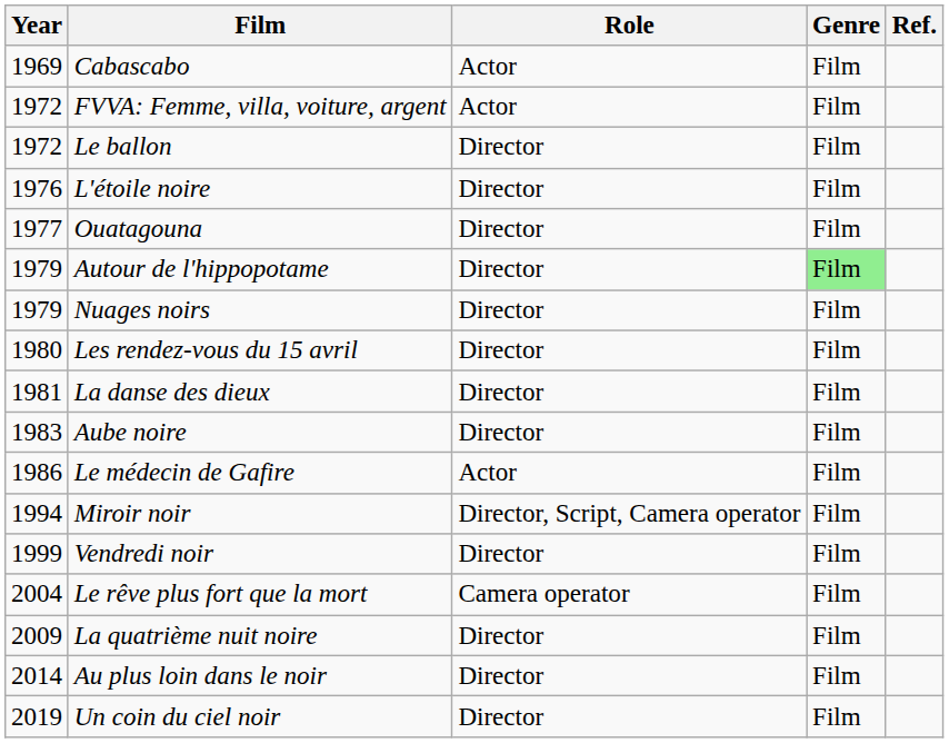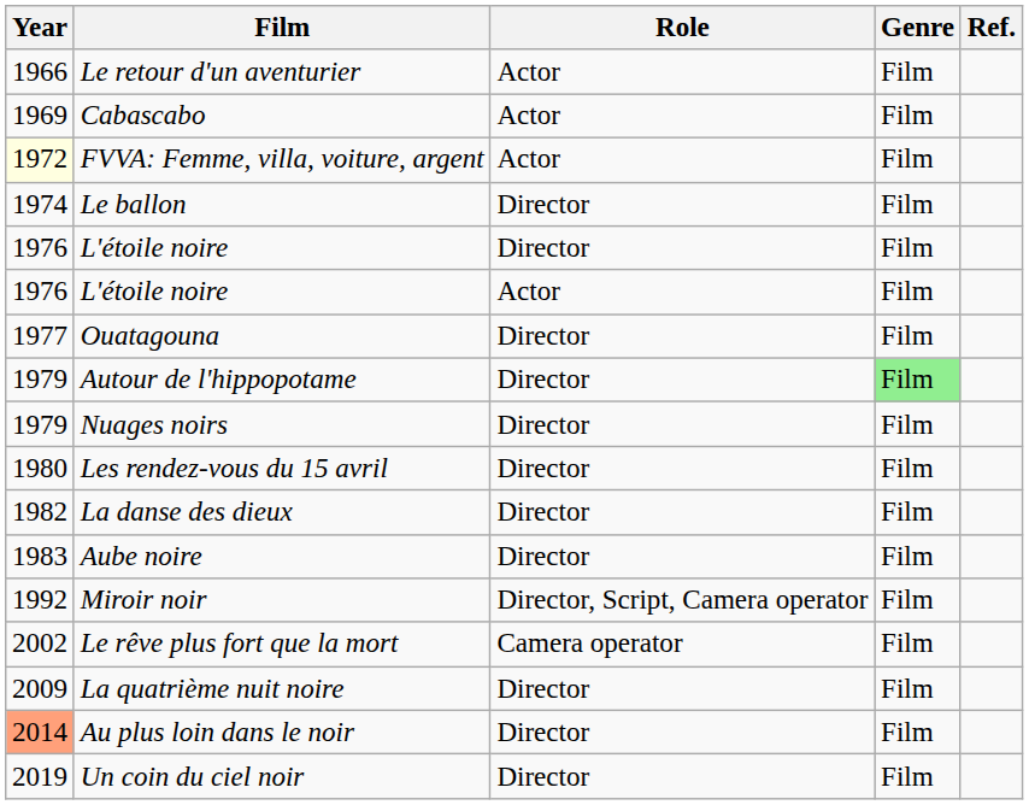+ row: 1966 | Le retour d'un aventurier | Actor | Film
FVVA: Femme, villa, voiture, argent | Year: no background -> lightyellow background
Le ballon | Year: 1972 -> 1974
+ row: 1976 | L'étoile noire | Actor | Film
La danse des dieux | Year: 1981 -> 1982
- row: 1986 | Le médecin de Gafire | Actor | Film
Miroir noir | Year: 1994 -> 1992
- row: 1999 | Vendredi noir | Director | Film
Le rêve plus fort que la mort | Year: 2004 -> 2002
Au plus loin dans le noir | Year: no background -> lightsalmon background
